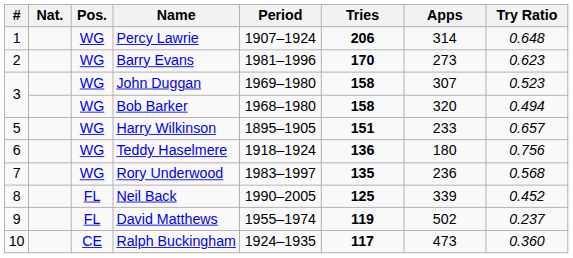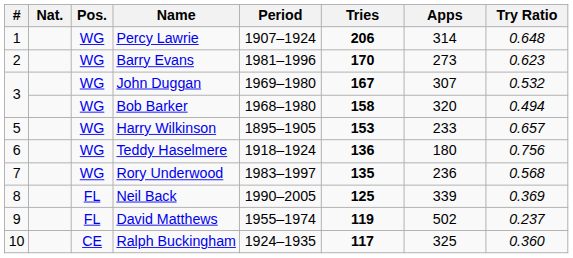John Duggan | Tries: 158 -> 167
John Duggan | Try Ratio: 0.523 -> 0.532
Harry Wilkinson | Tries: 151 -> 153
Neil Back | Try Ratio: 0.452 -> 0.369
Ralph Buckingham | Apps: 473 -> 325
